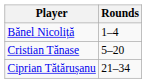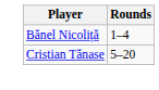- row: Ciprian Tătărușanu | 21–34
